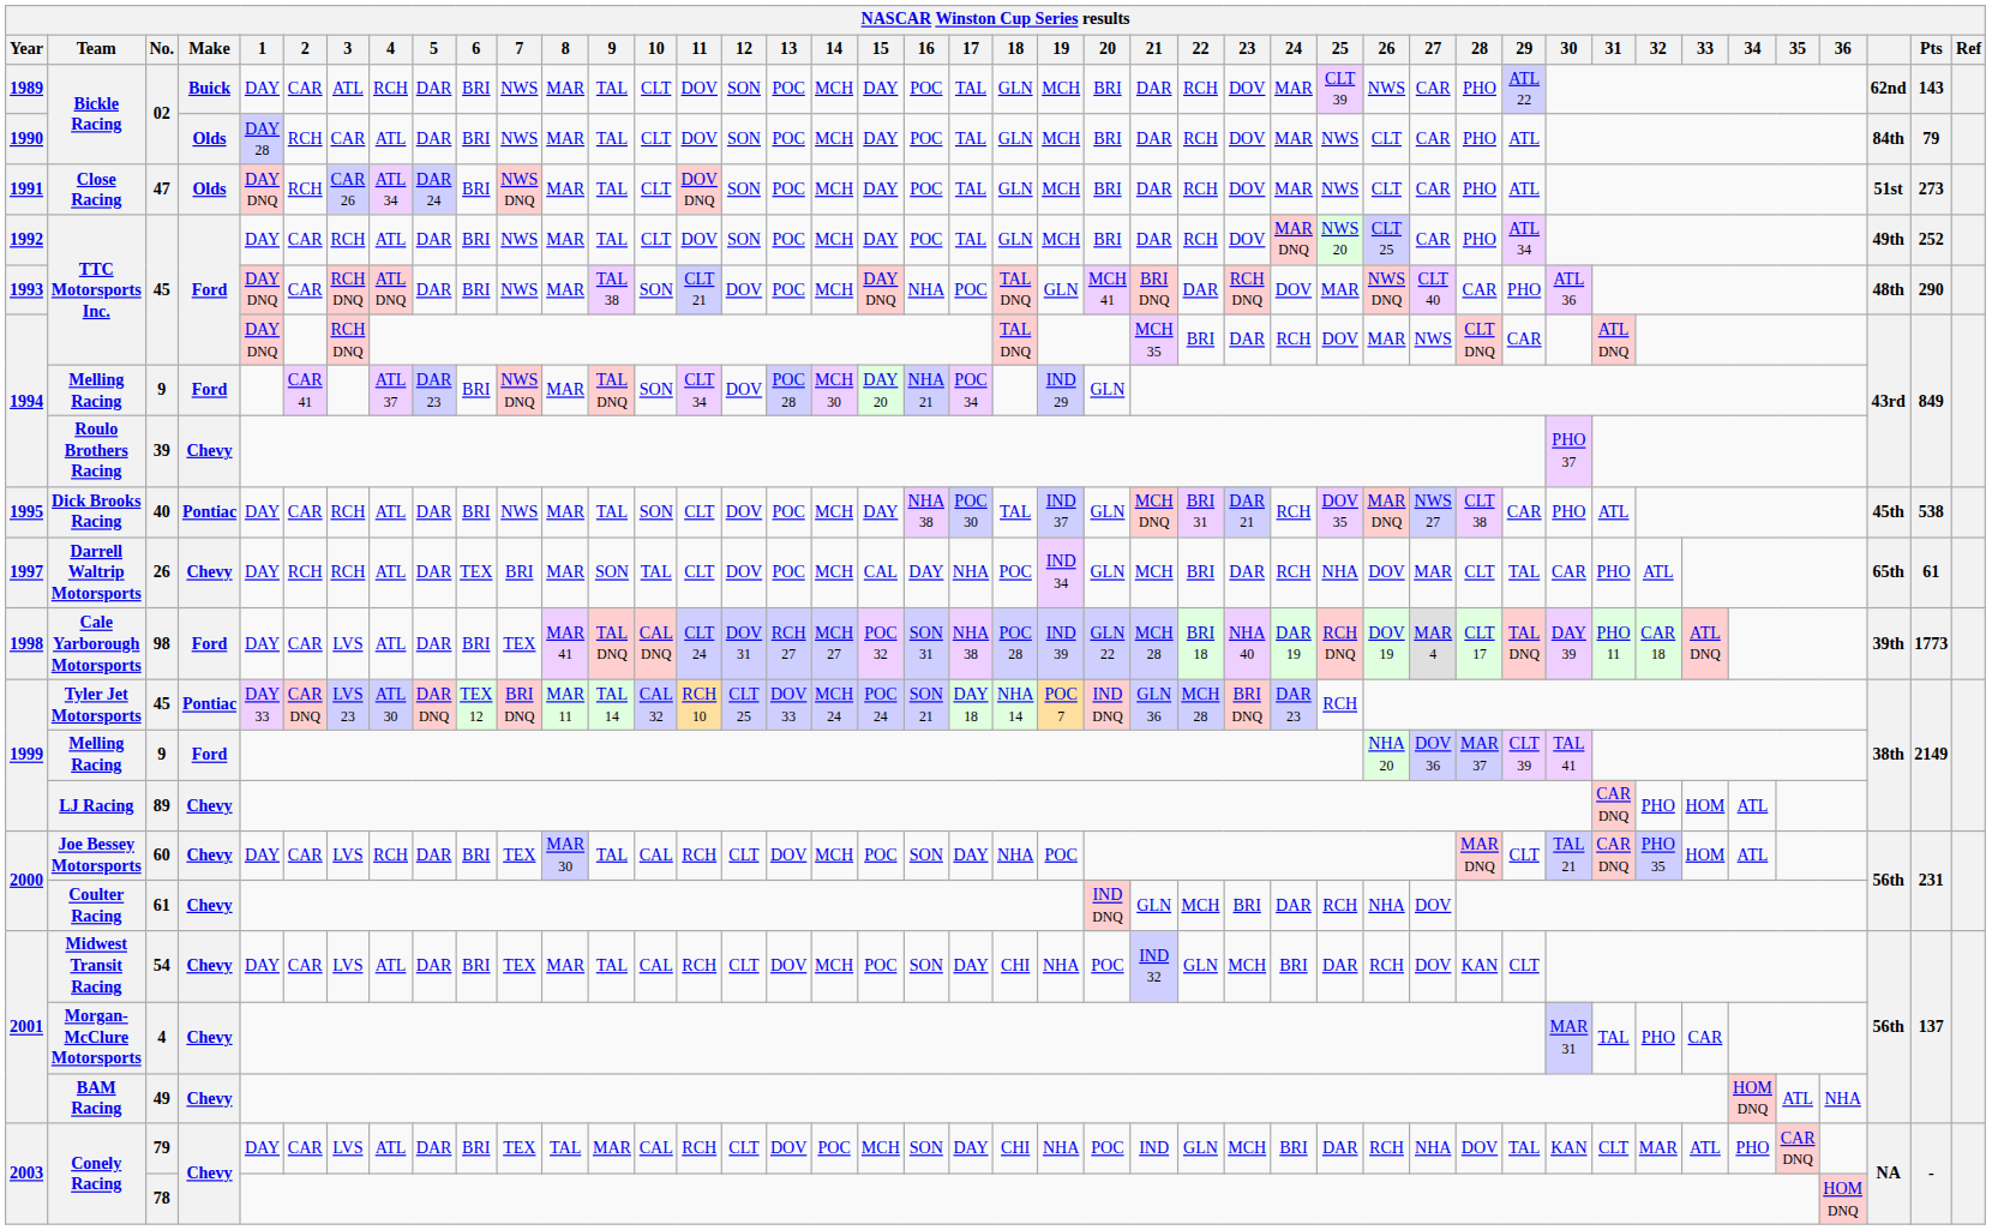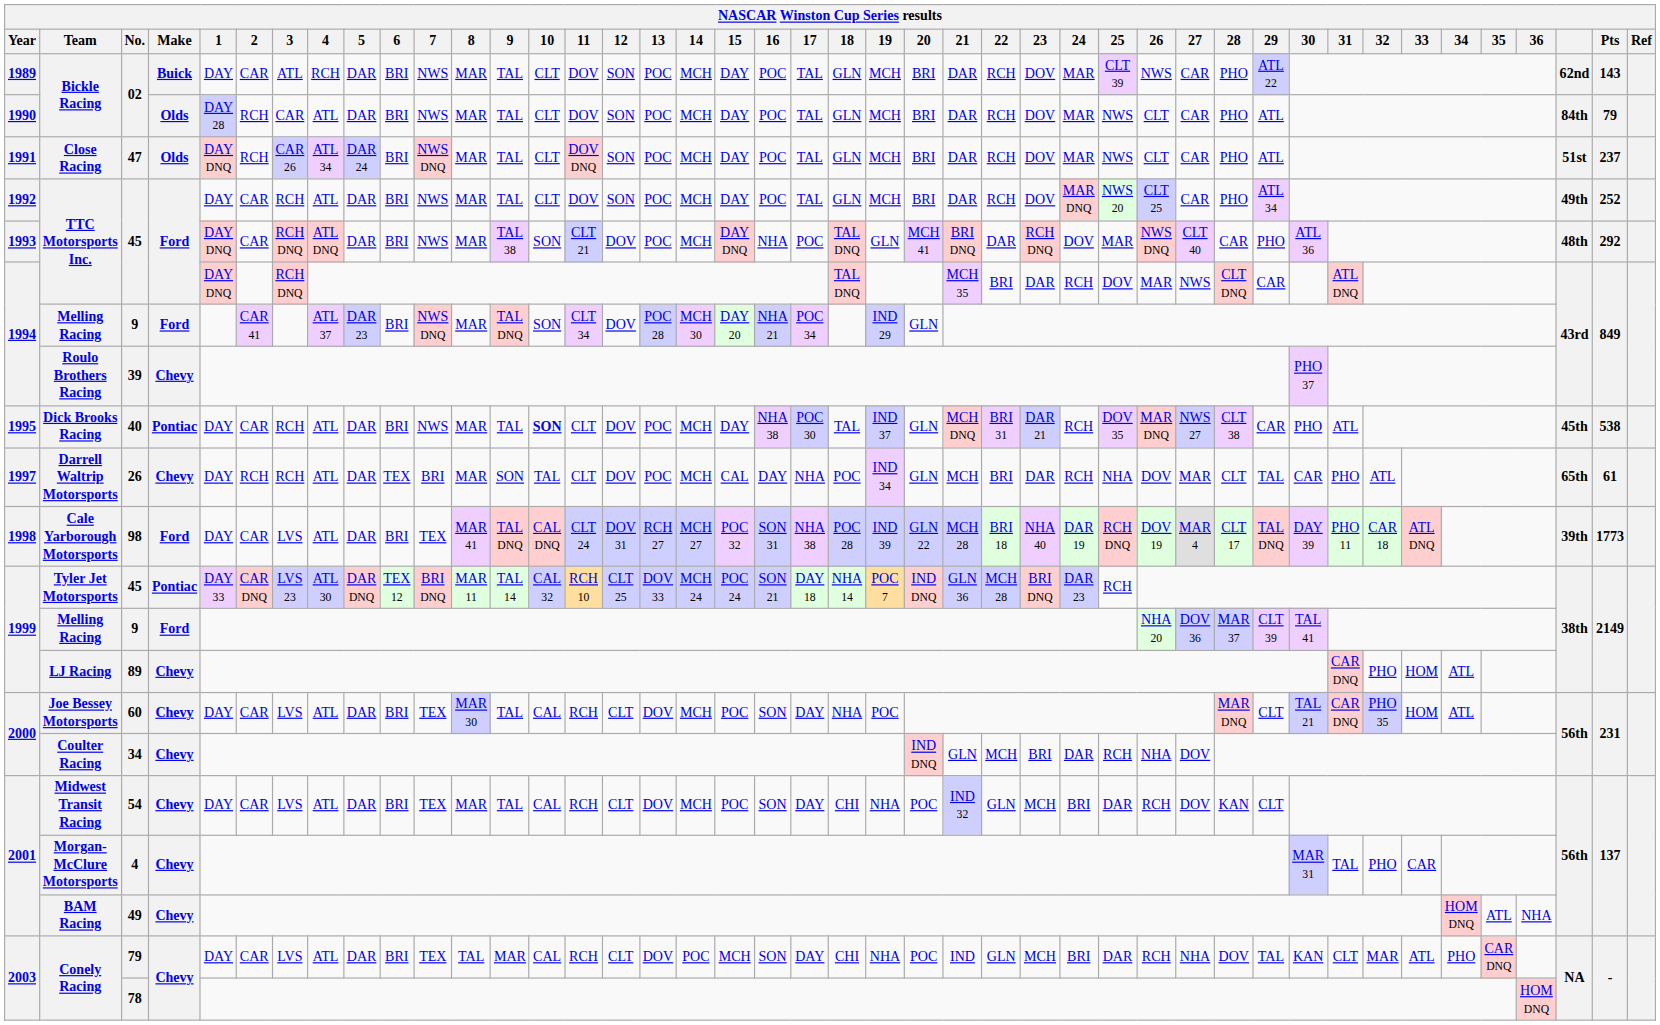Close Racing | Pts: 273 -> 237
1993 / TTC Motorsports Inc. | Pts: 290 -> 292
Dick Brooks Racing | 10: normal -> bold
Joe Bessey Motorsports | 4: RCH -> ATL
Coulter Racing | No.: 61 -> 34
